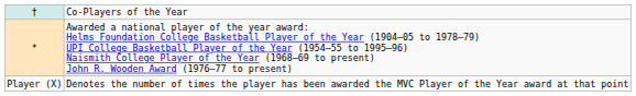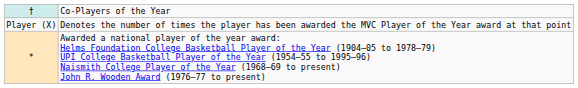rows swapped: * <-> Player (X)
